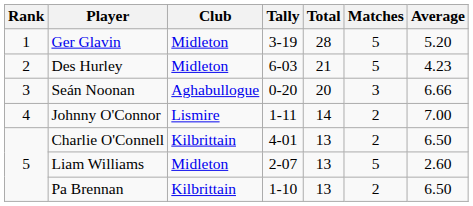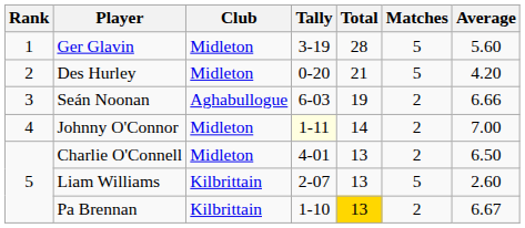Ger Glavin | Average: 5.20 -> 5.60
Des Hurley | Tally: 6-03 -> 0-20
Des Hurley | Average: 4.23 -> 4.20
Seán Noonan | Tally: 0-20 -> 6-03
Seán Noonan | Total: 20 -> 19
Seán Noonan | Matches: 3 -> 2
Johnny O'Connor | Club: Lismire -> Midleton
Johnny O'Connor | Tally: no background -> lightyellow background
Charlie O'Connell | Club: Kilbrittain -> Midleton
Liam Williams | Club: Midleton -> Kilbrittain
Pa Brennan | Total: no background -> gold background
Pa Brennan | Average: 6.50 -> 6.67
